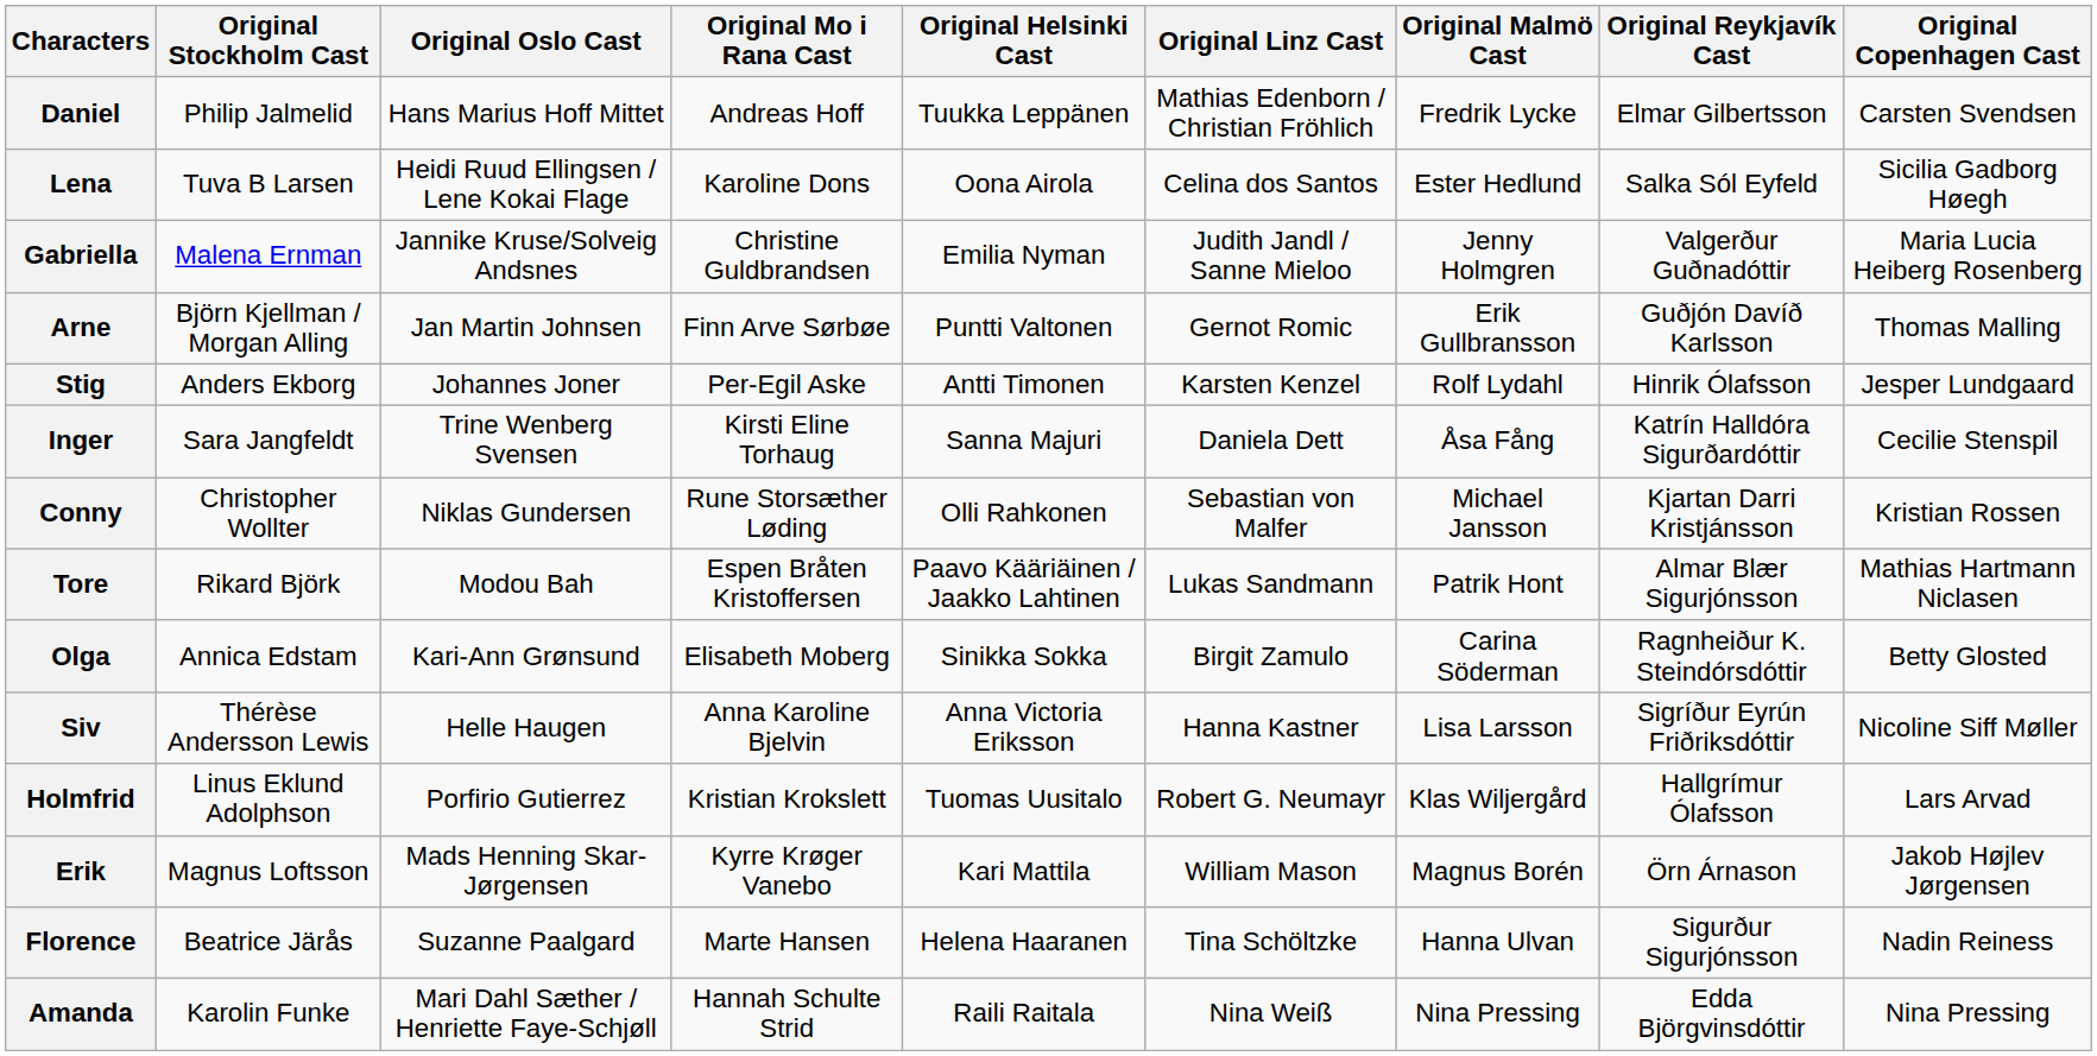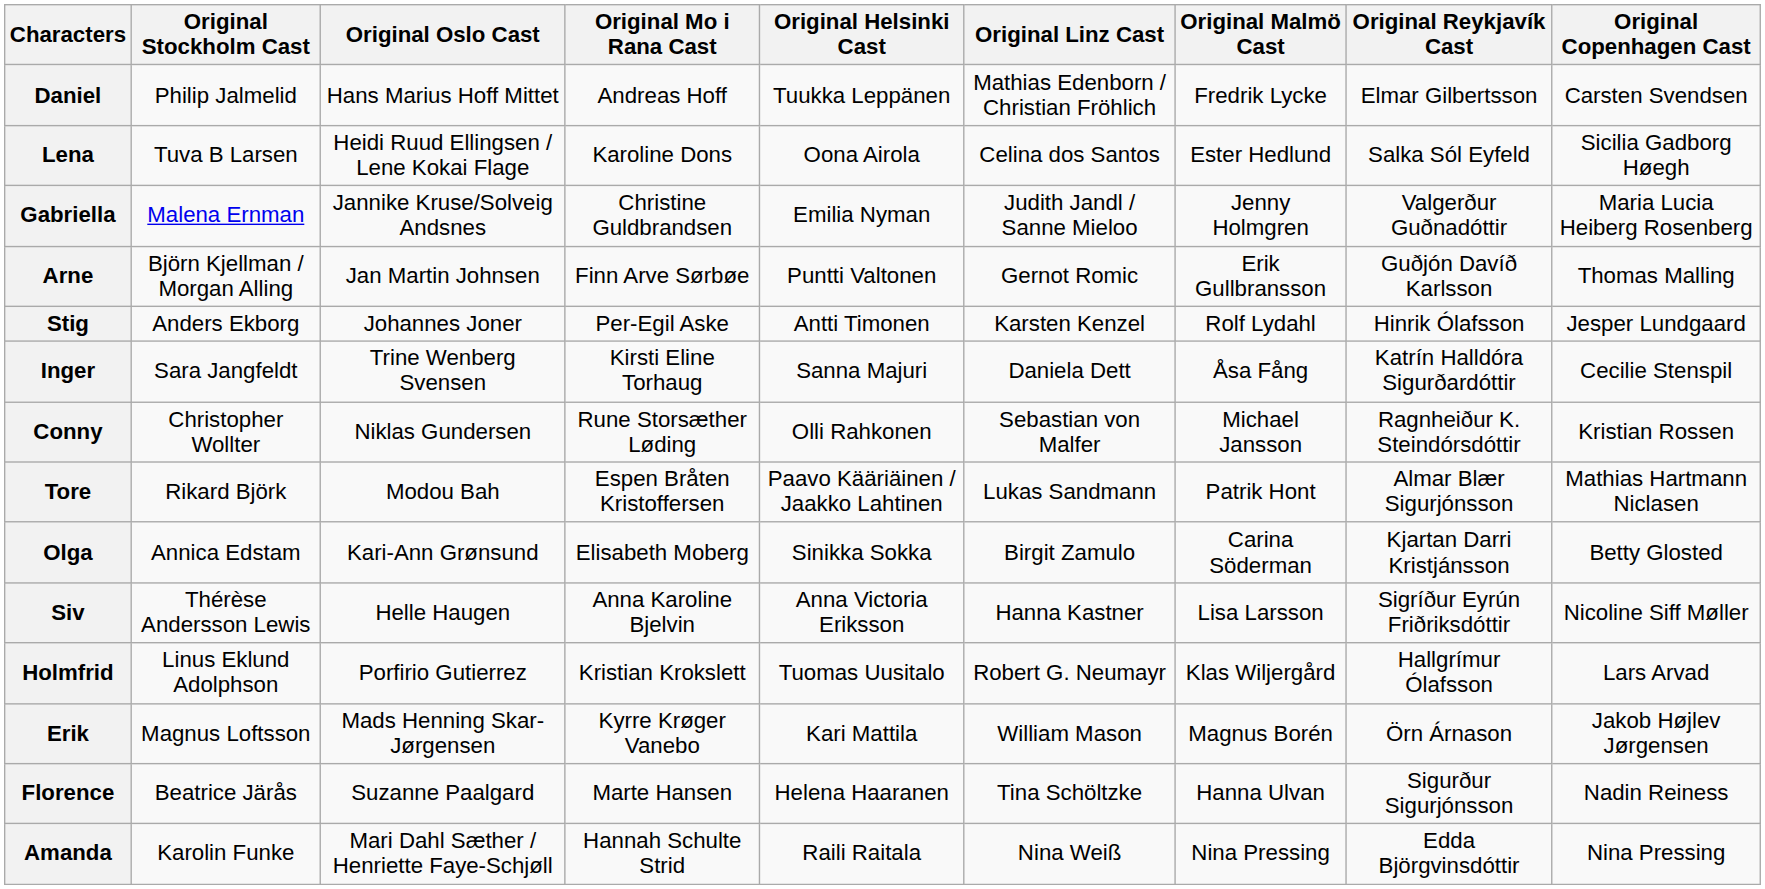Conny | Original Reykjavík Cast: Kjartan Darri Kristjánsson -> Ragnheiður K. Steindórsdóttir
Olga | Original Reykjavík Cast: Ragnheiður K. Steindórsdóttir -> Kjartan Darri Kristjánsson
